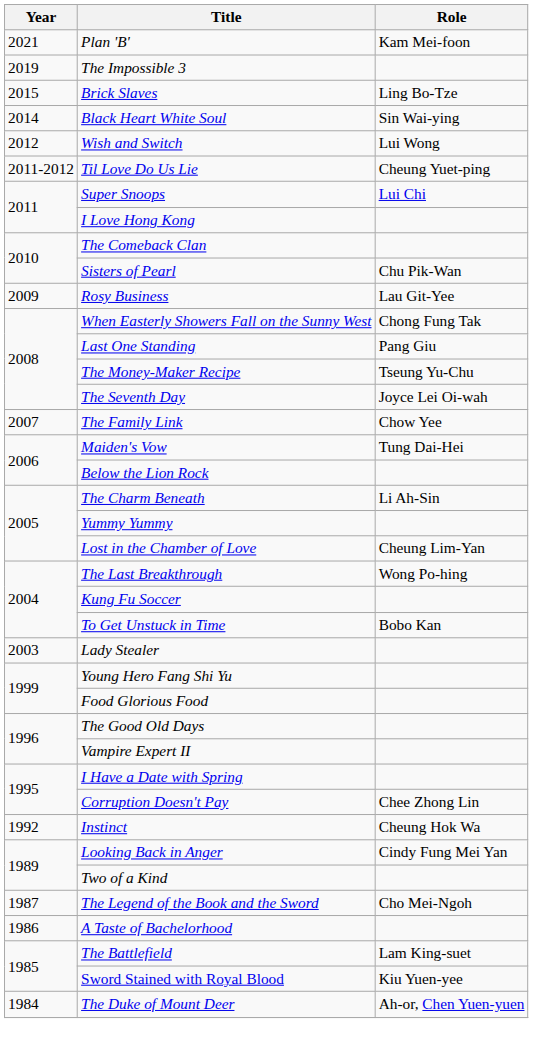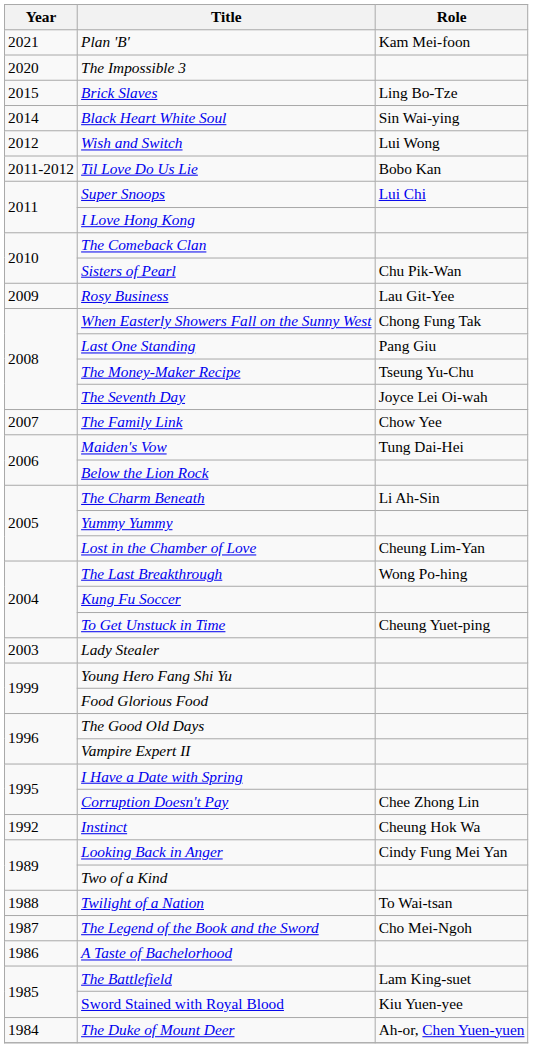The Impossible 3 | Year: 2019 -> 2020
Til Love Do Us Lie | Role: Cheung Yuet-ping -> Bobo Kan
To Get Unstuck in Time | Role: Bobo Kan -> Cheung Yuet-ping
+ row: 1988 | Twilight of a Nation | To Wai-tsan
